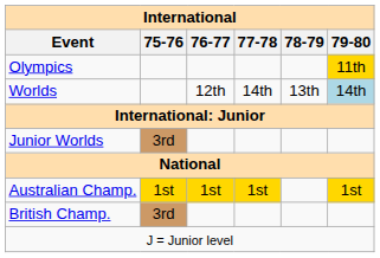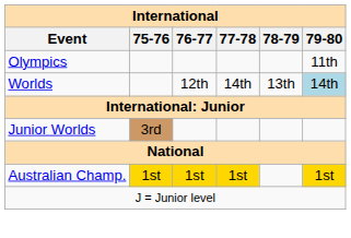Olympics | 79-80: gold background -> no background
- row: British Champ. | 3rd
